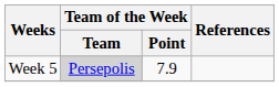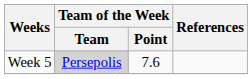Week 5 | Team of the Week / Point: 7.9 -> 7.6
